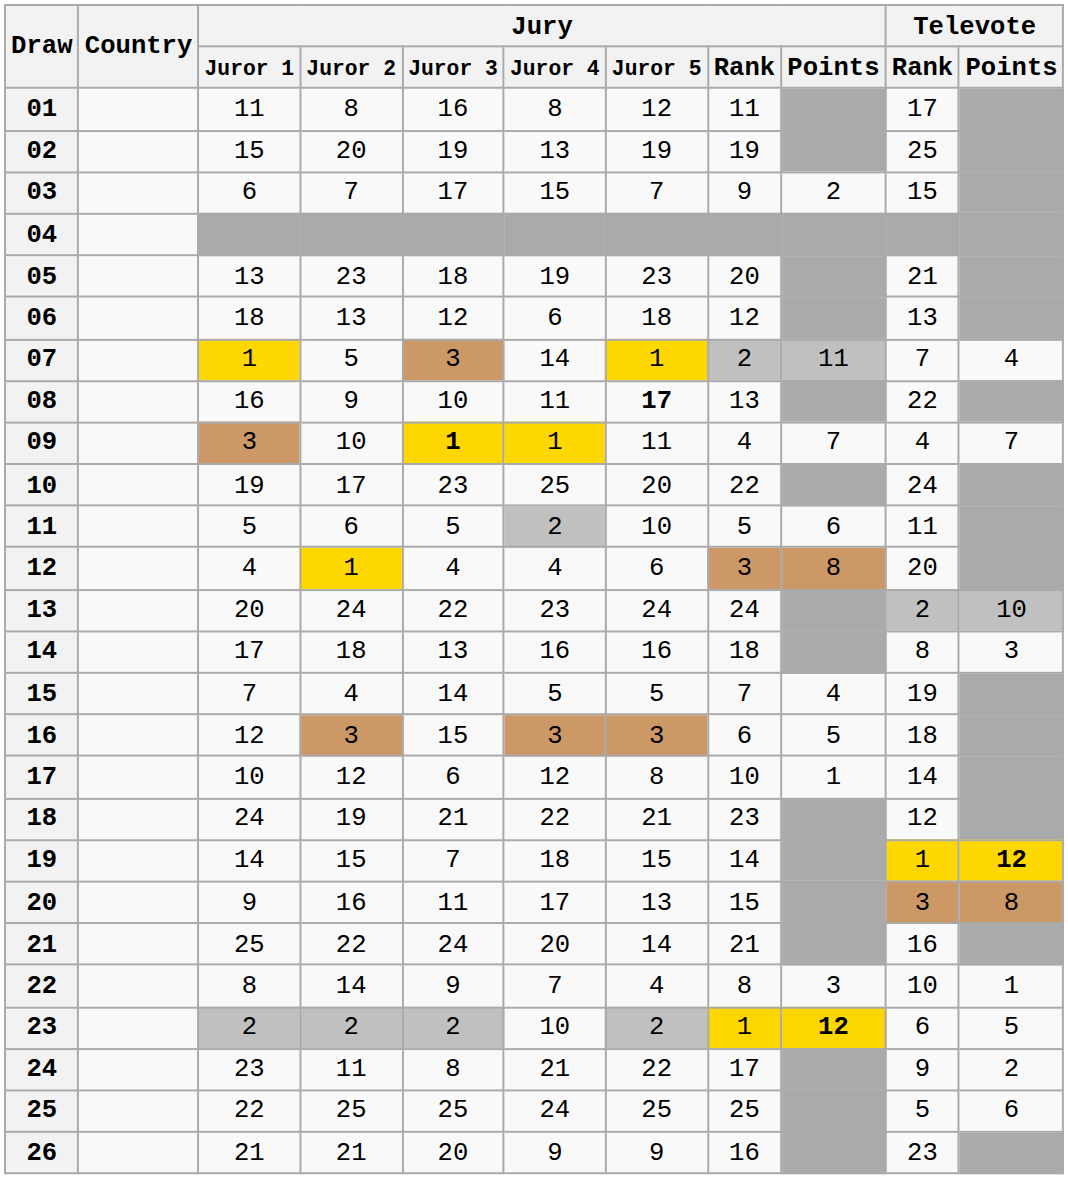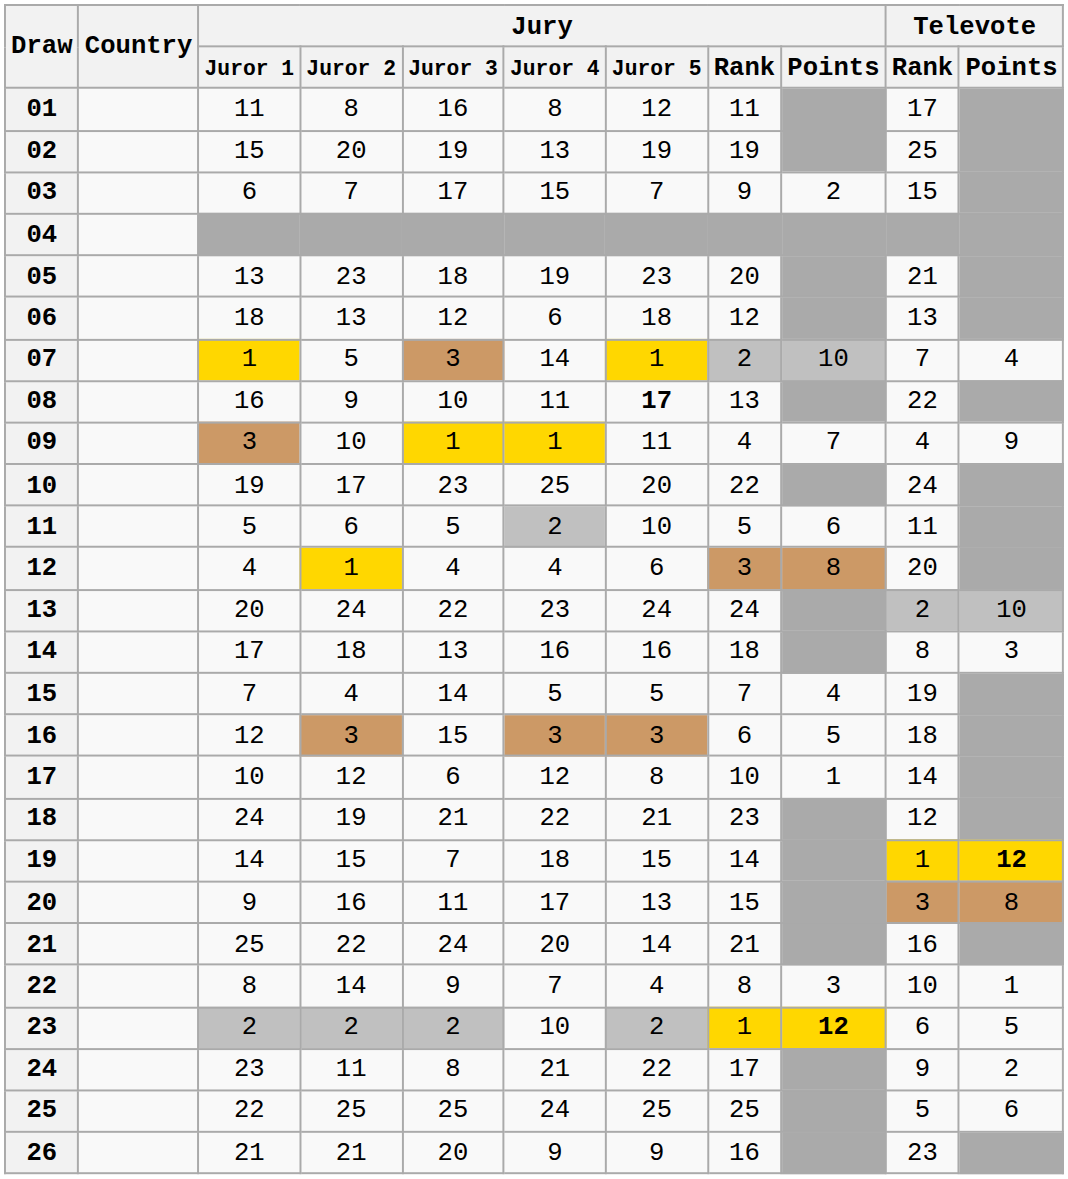07 | Jury / Points: 11 -> 10
09 | Jury / Juror 3: bold -> normal
09 | Televote / Points: 7 -> 9
